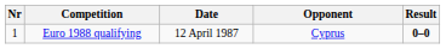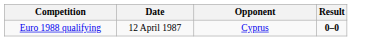- column: Nr | 1
